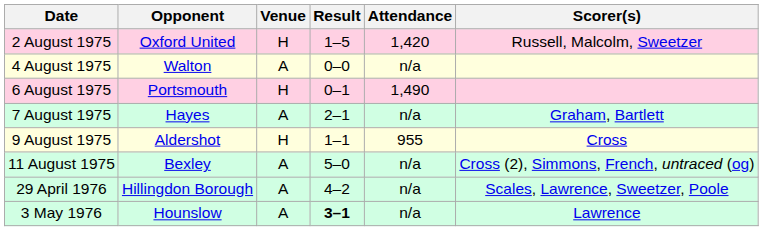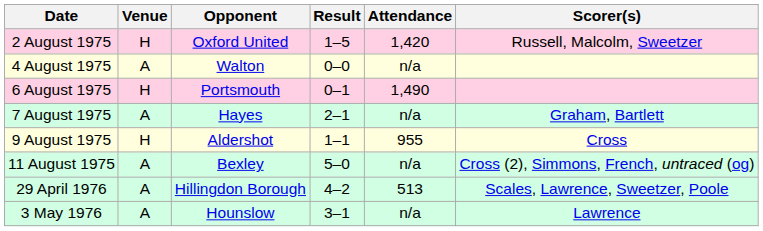columns swapped: Opponent <-> Venue
29 April 1976 | Attendance: n/a -> 513
3 May 1976 | Result: bold -> normal
